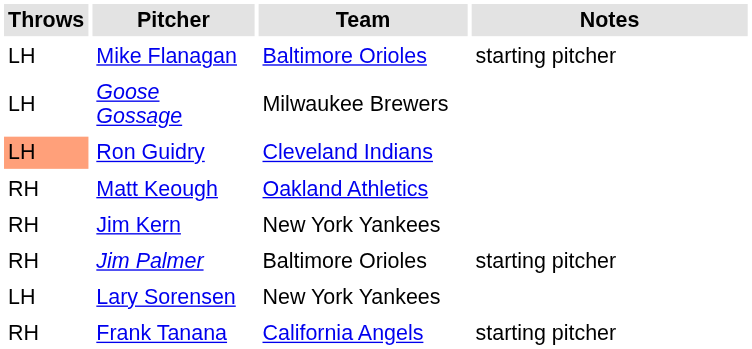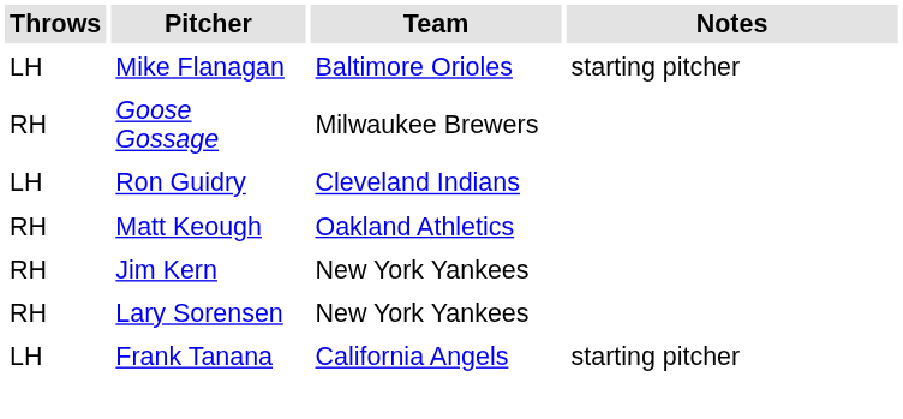Goose Gossage | Throws: LH -> RH
Ron Guidry | Throws: lightsalmon background -> no background
- row: RH | Jim Palmer | Baltimore Orioles | starting pitcher
Lary Sorensen | Throws: LH -> RH
Frank Tanana | Throws: RH -> LH
